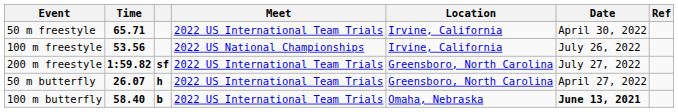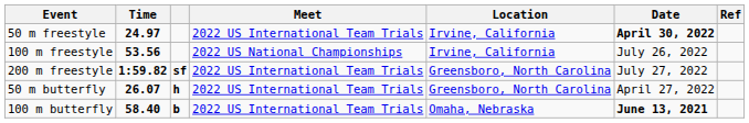50 m freestyle | Time: 65.71 -> 24.97
50 m freestyle | Date: normal -> bold
